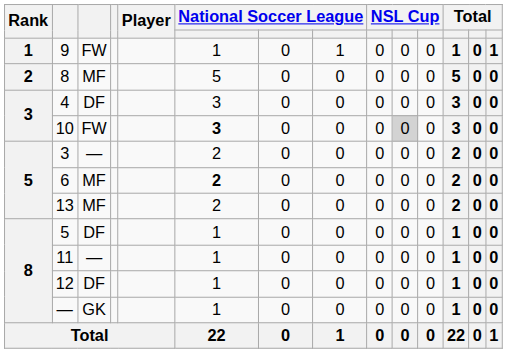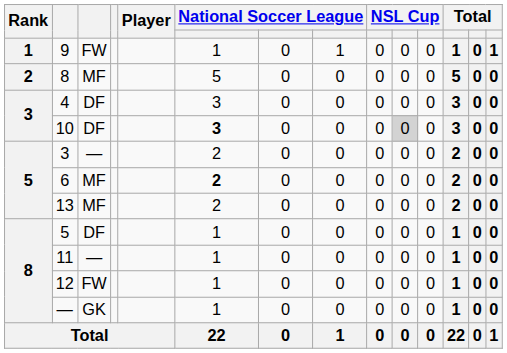10 | column 3: FW -> DF
12 | column 3: DF -> FW
